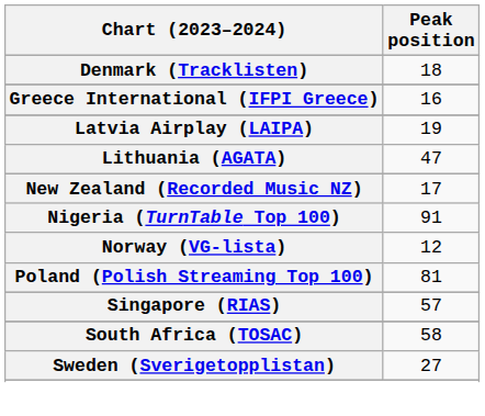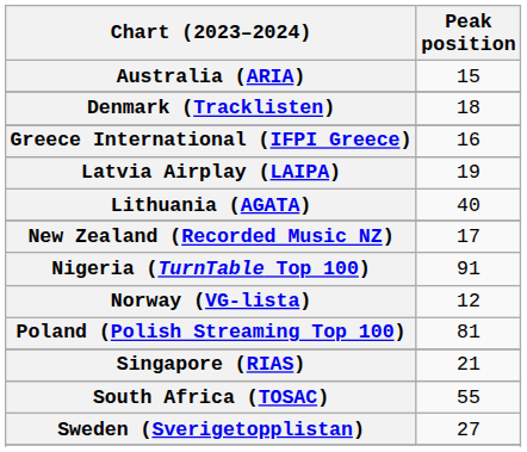+ row: Australia (ARIA) | 15
Lithuania (AGATA) | Peak position: 47 -> 40
Singapore (RIAS) | Peak position: 57 -> 21
South Africa (TOSAC) | Peak position: 58 -> 55
